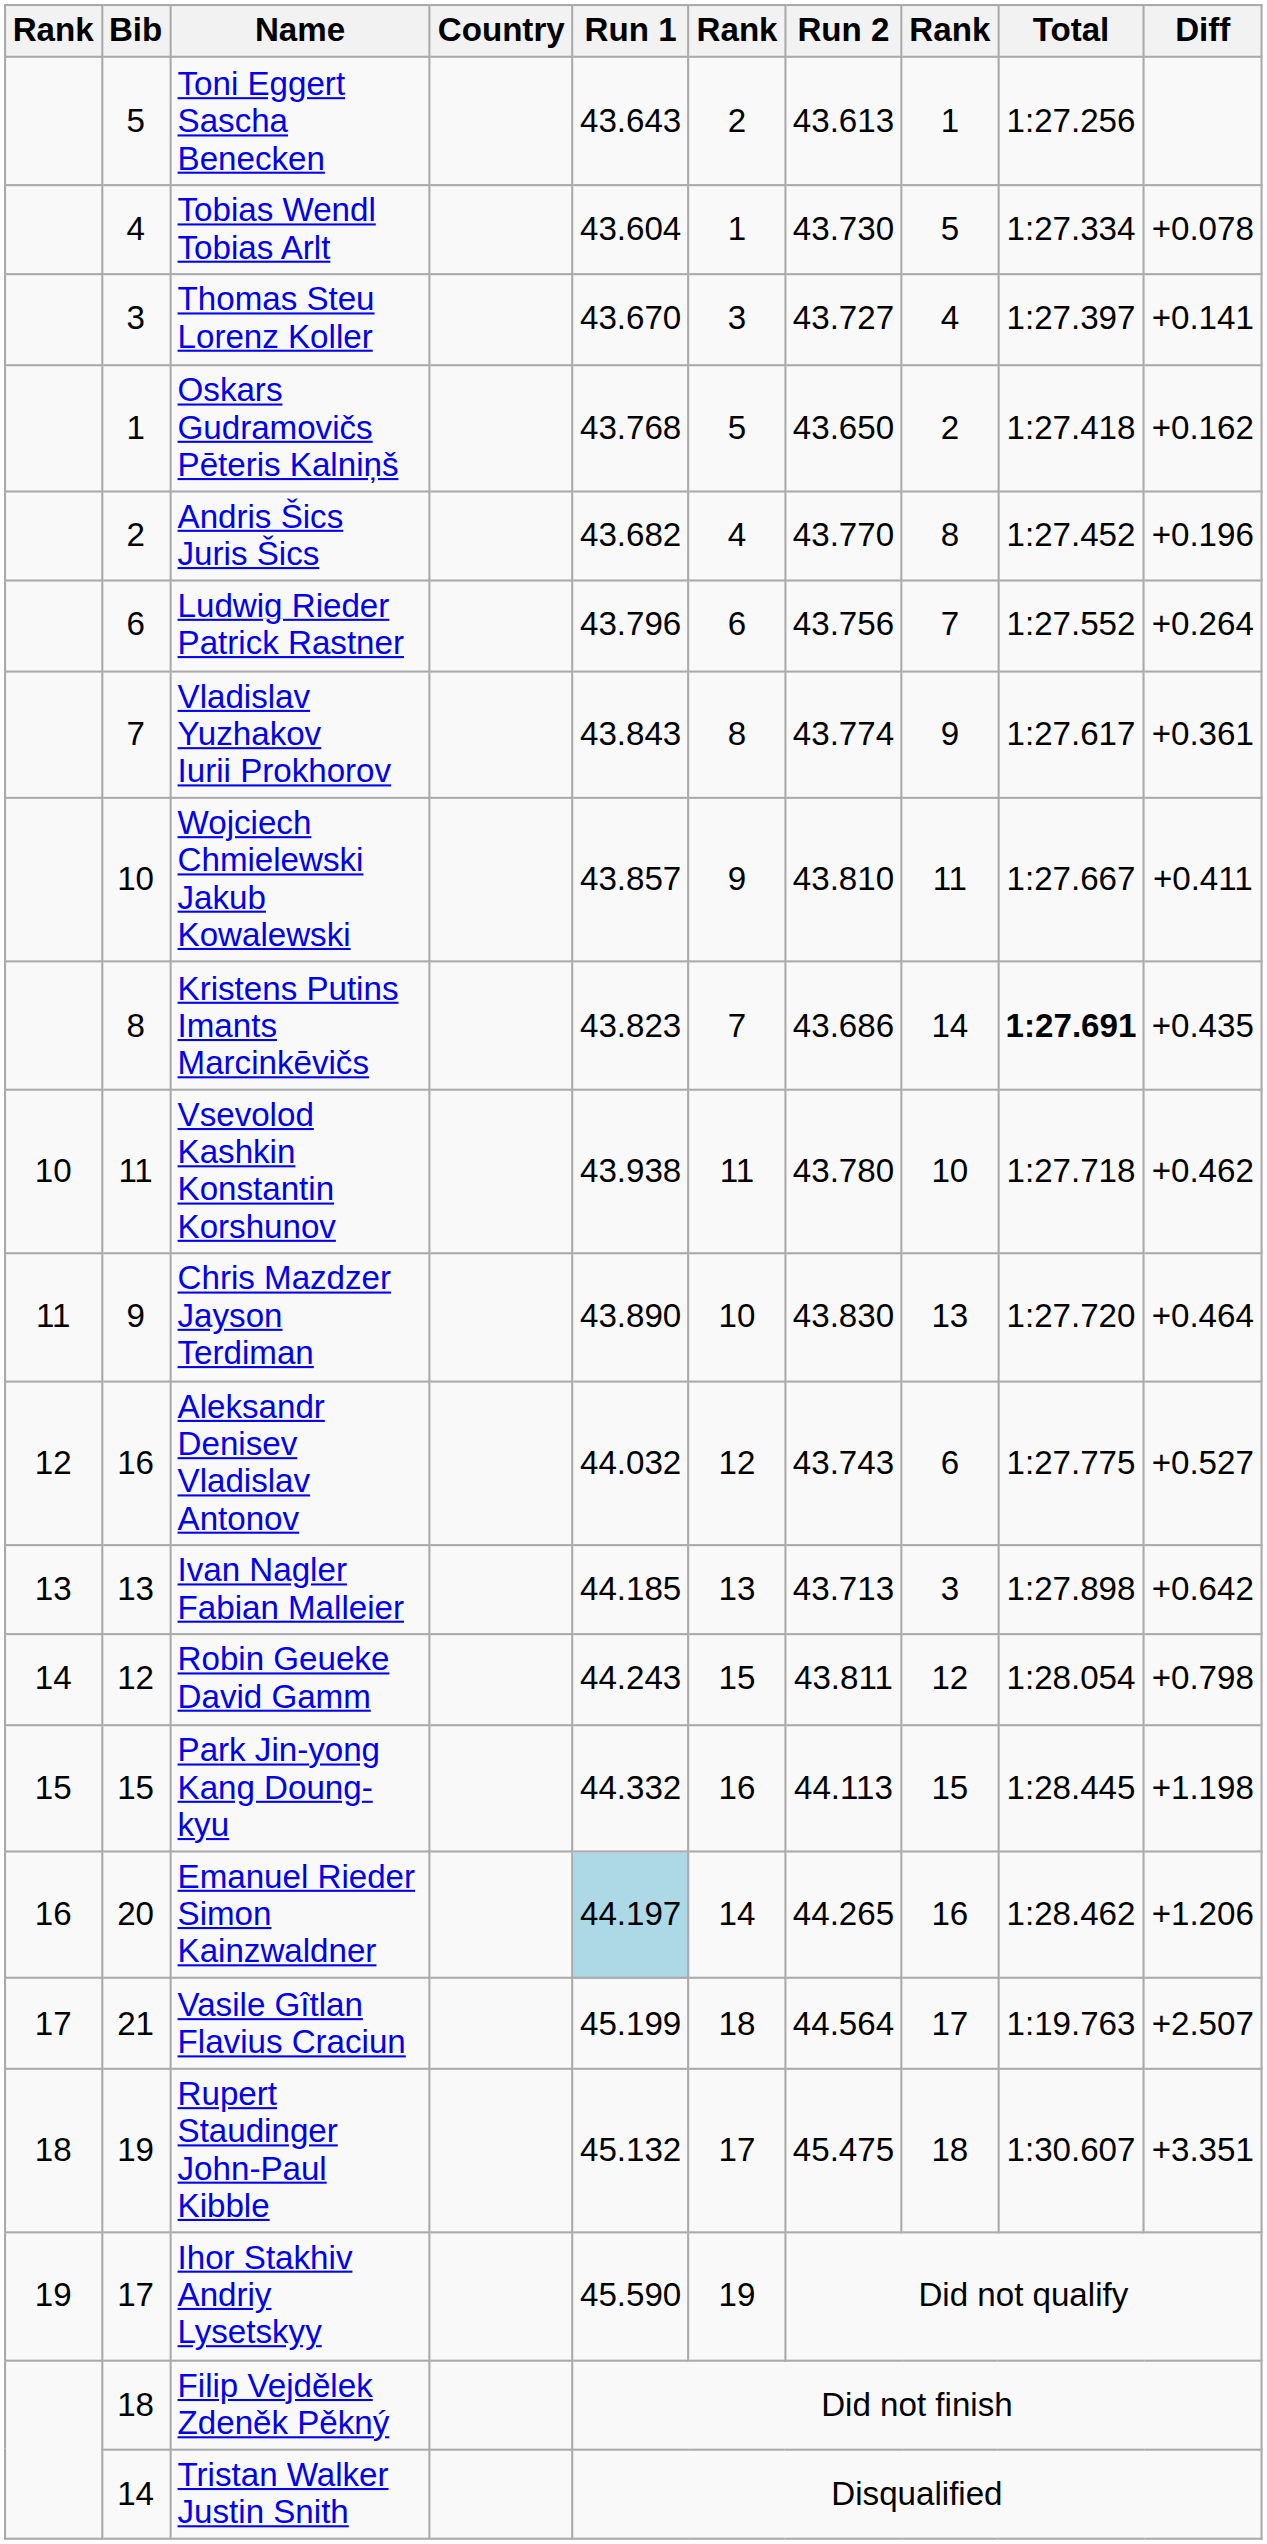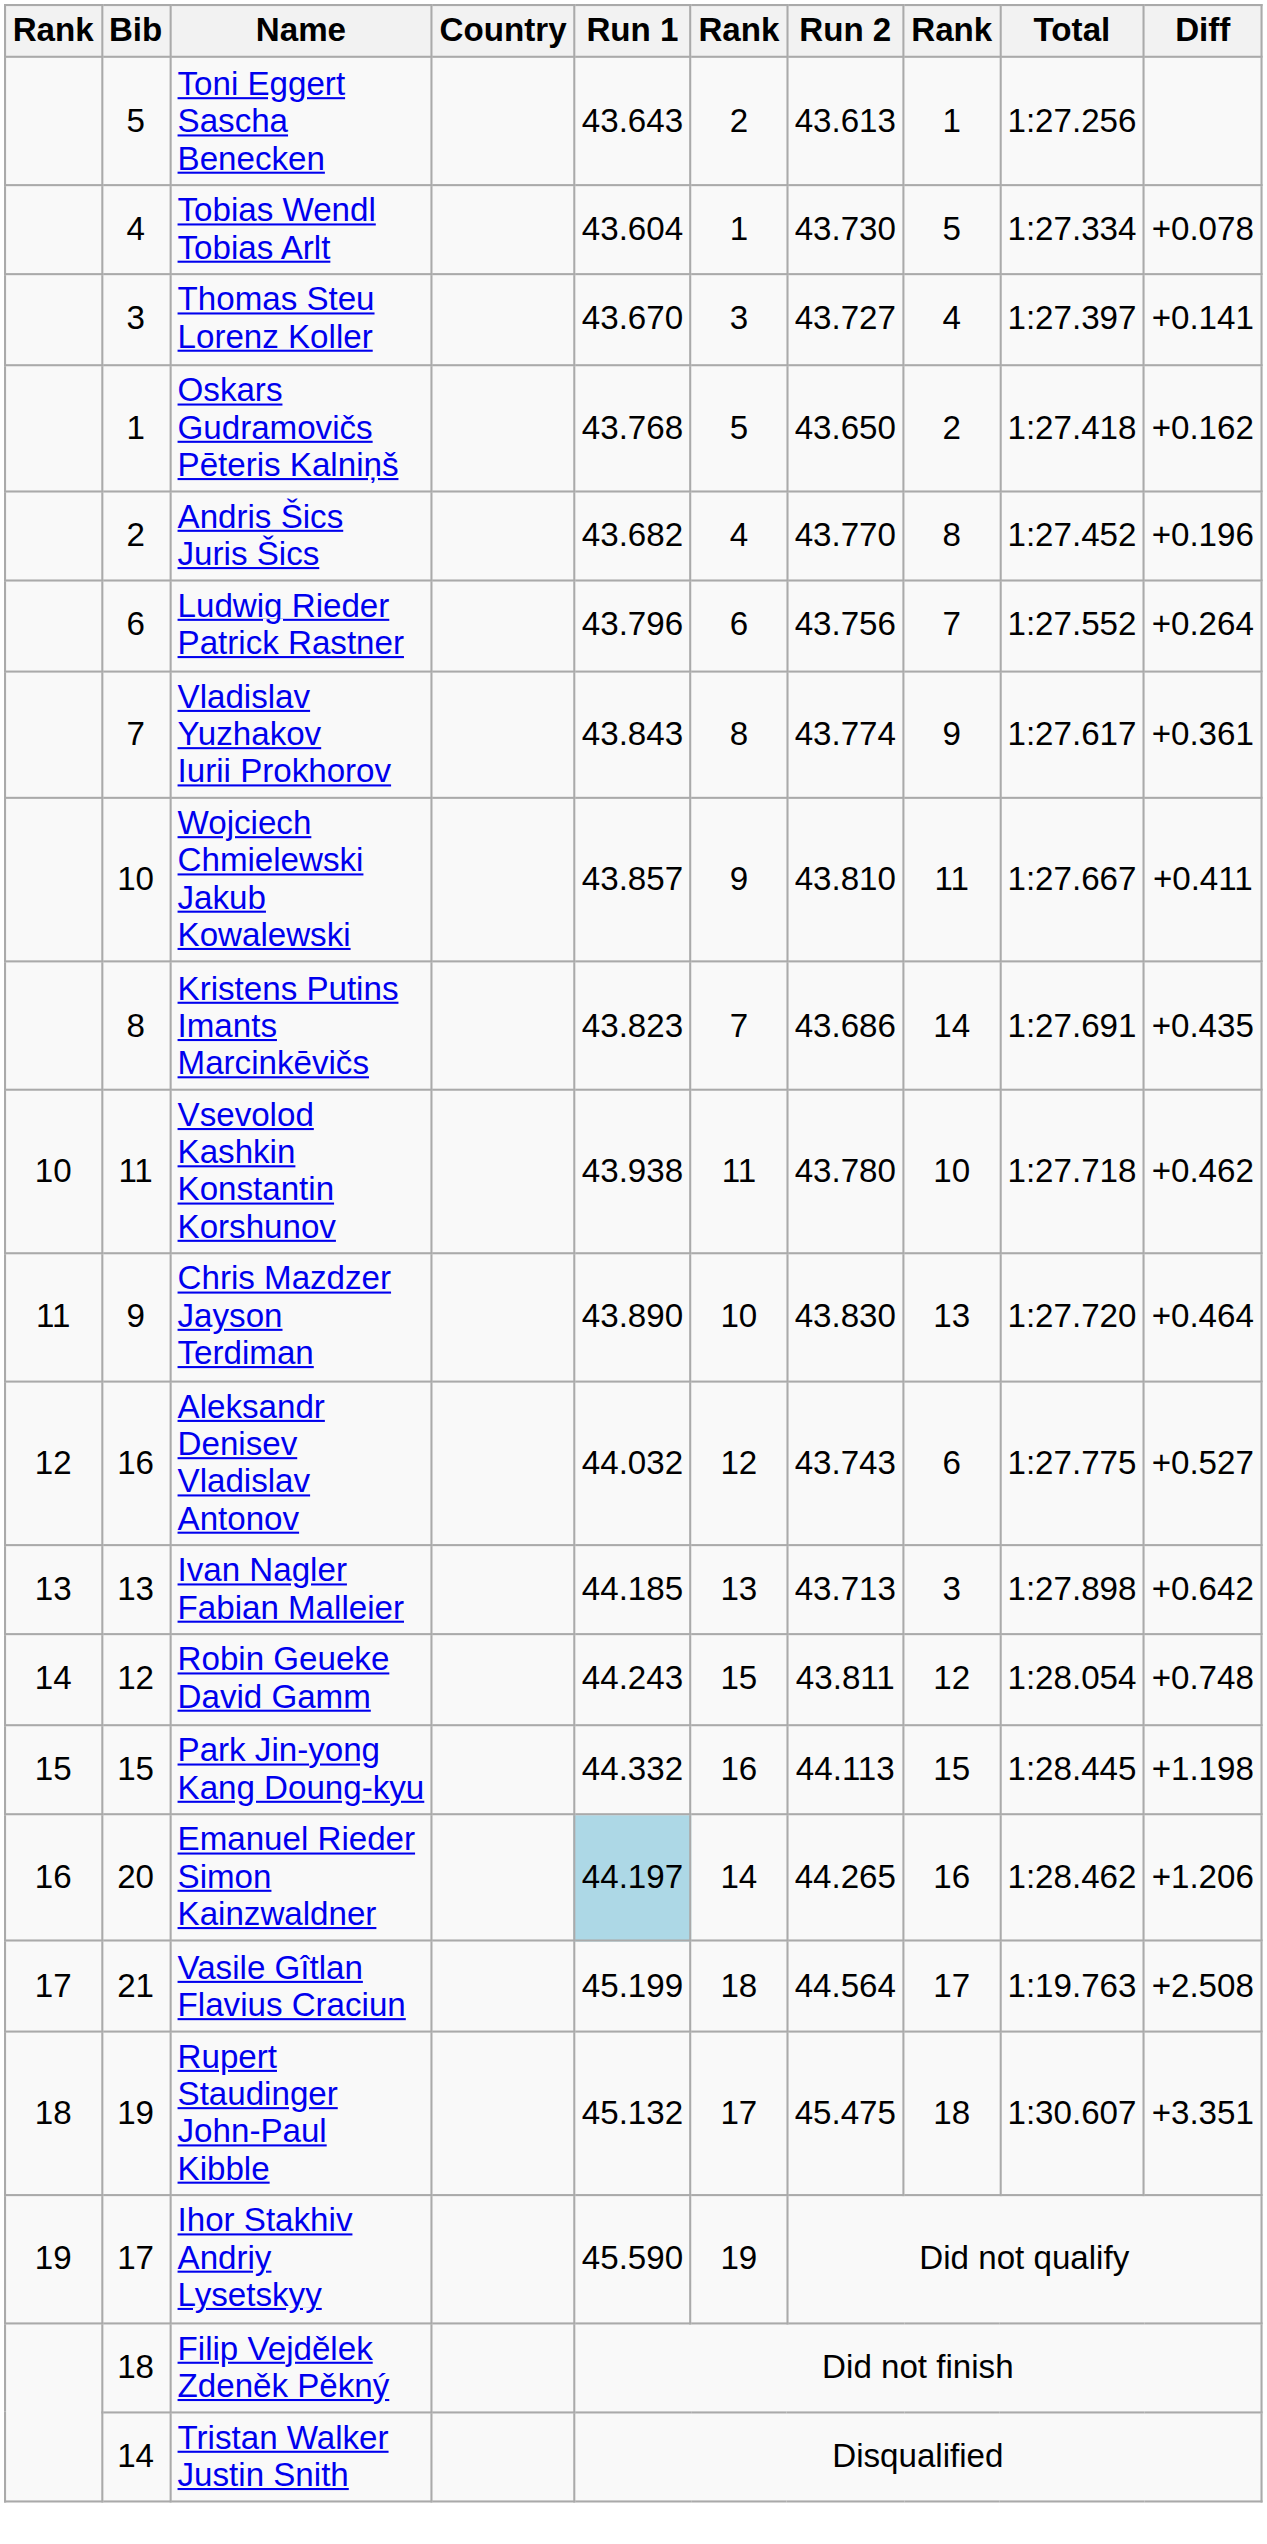Kristens Putins Imants Marcinkēvičs | Total: bold -> normal
Robin Geueke David Gamm | Diff: +0.798 -> +0.748
Vasile Gîtlan Flavius Craciun | Diff: +2.507 -> +2.508
